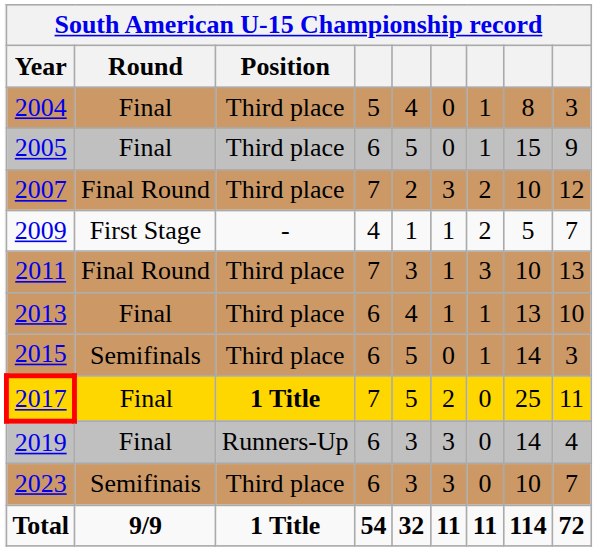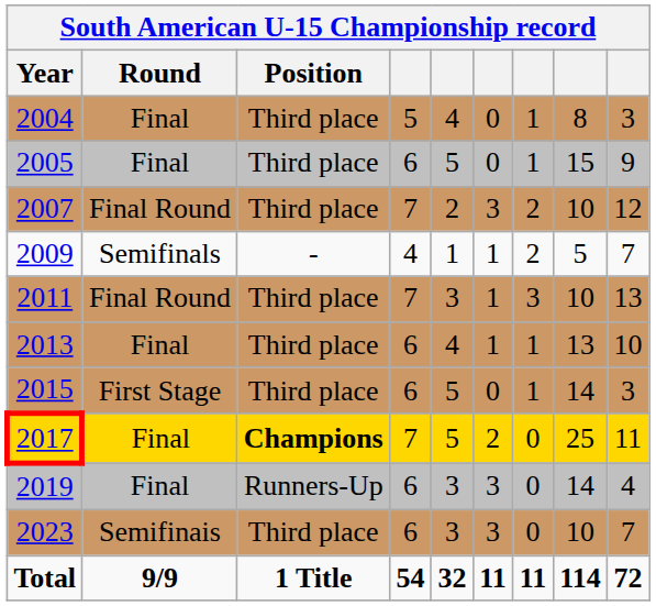2009 | Round: First Stage -> Semifinals
2015 | Round: Semifinals -> First Stage
2017 | Position: 1 Title -> Champions
